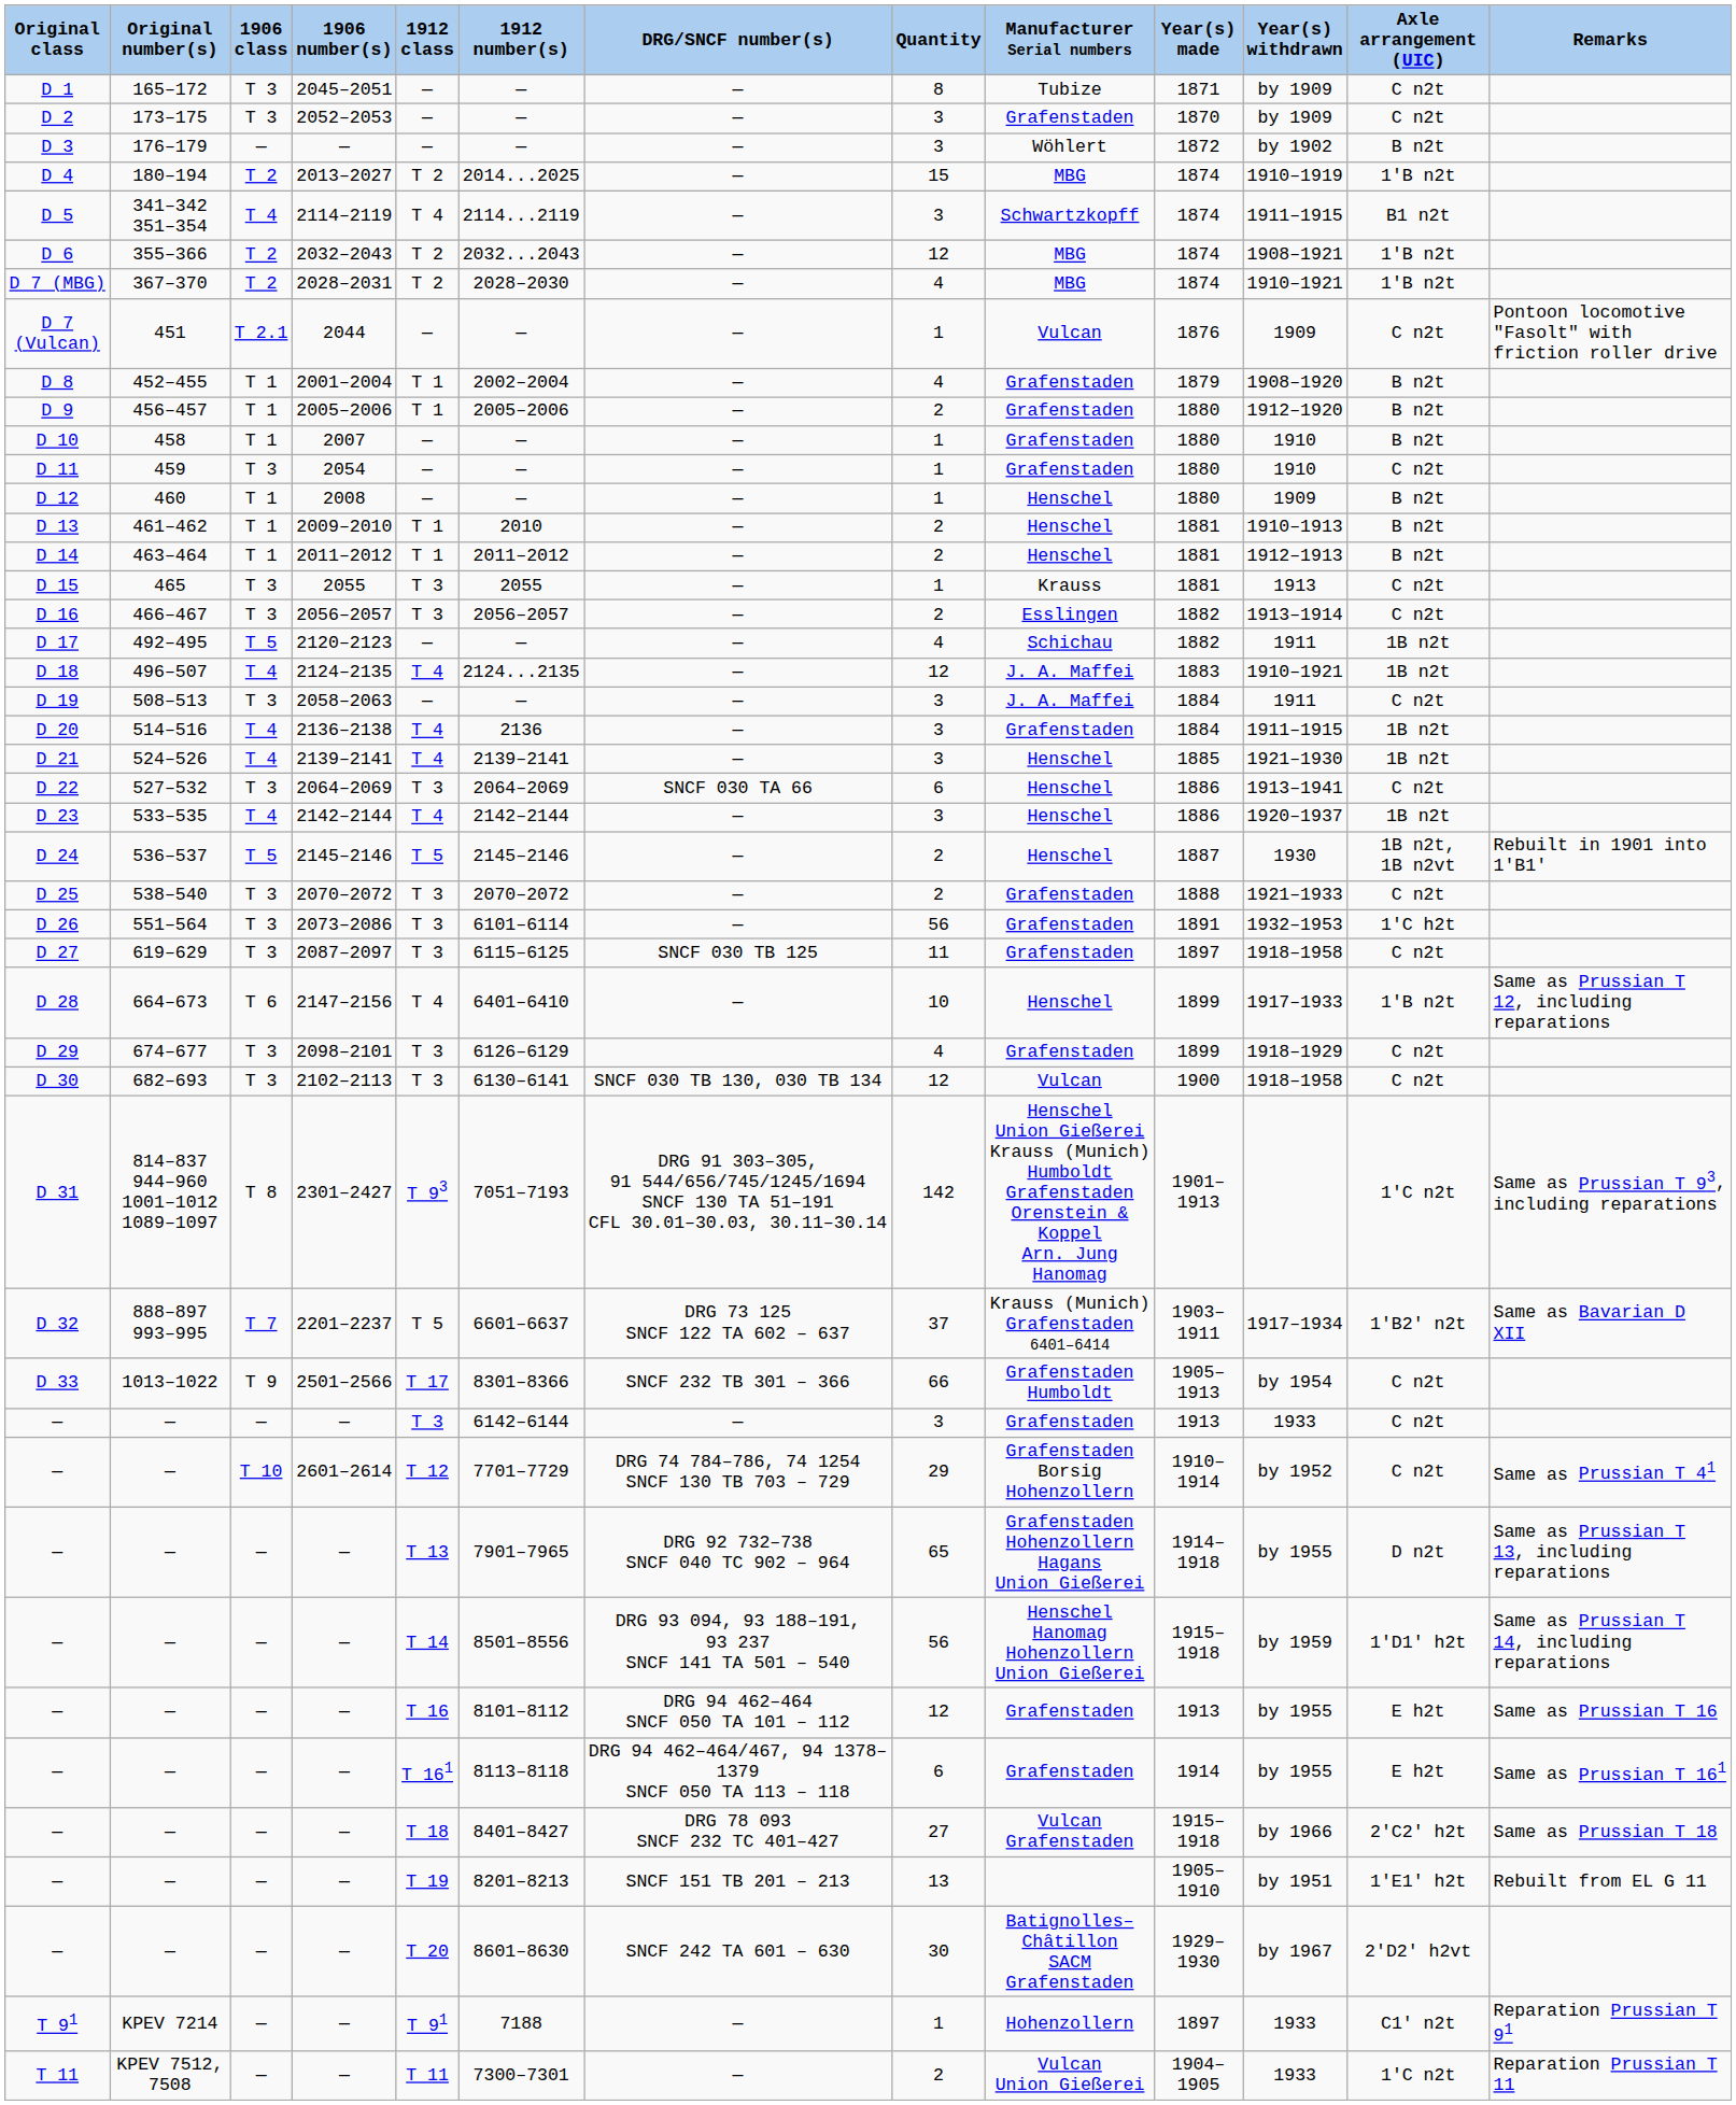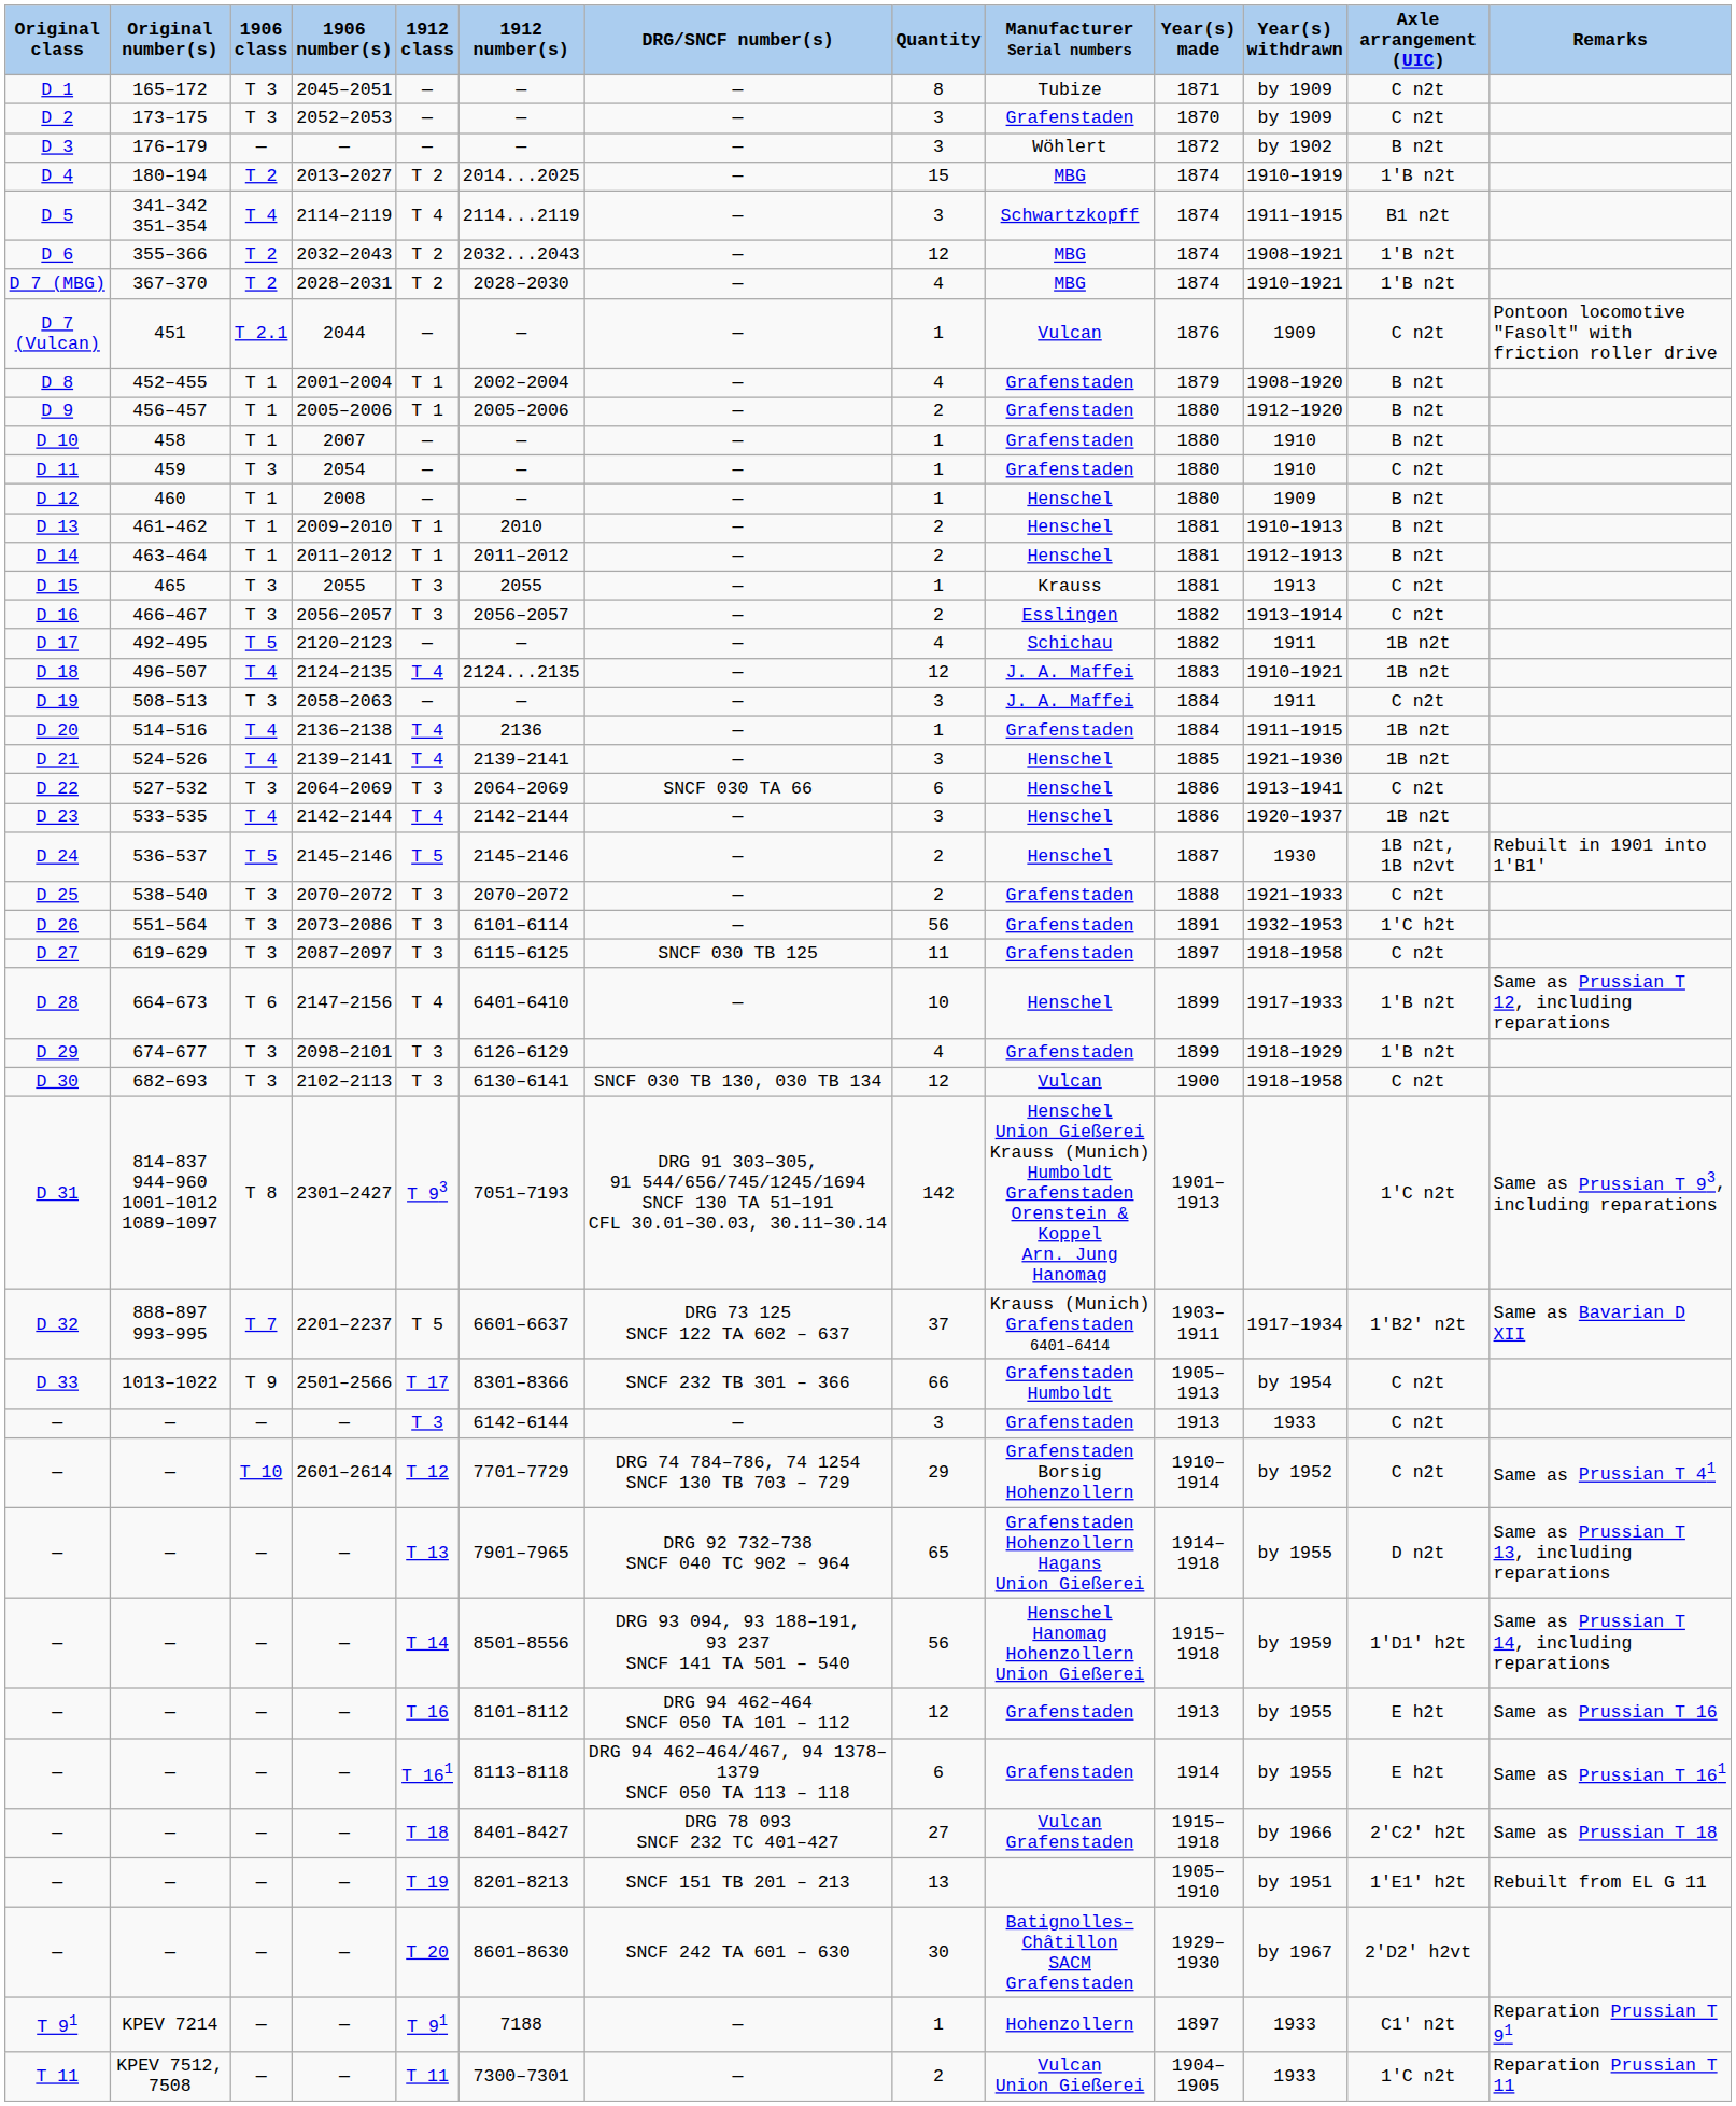D 20 | Quantity: 3 -> 1
D 29 | Axle arrangement (UIC): C n2t -> 1′B n2t
